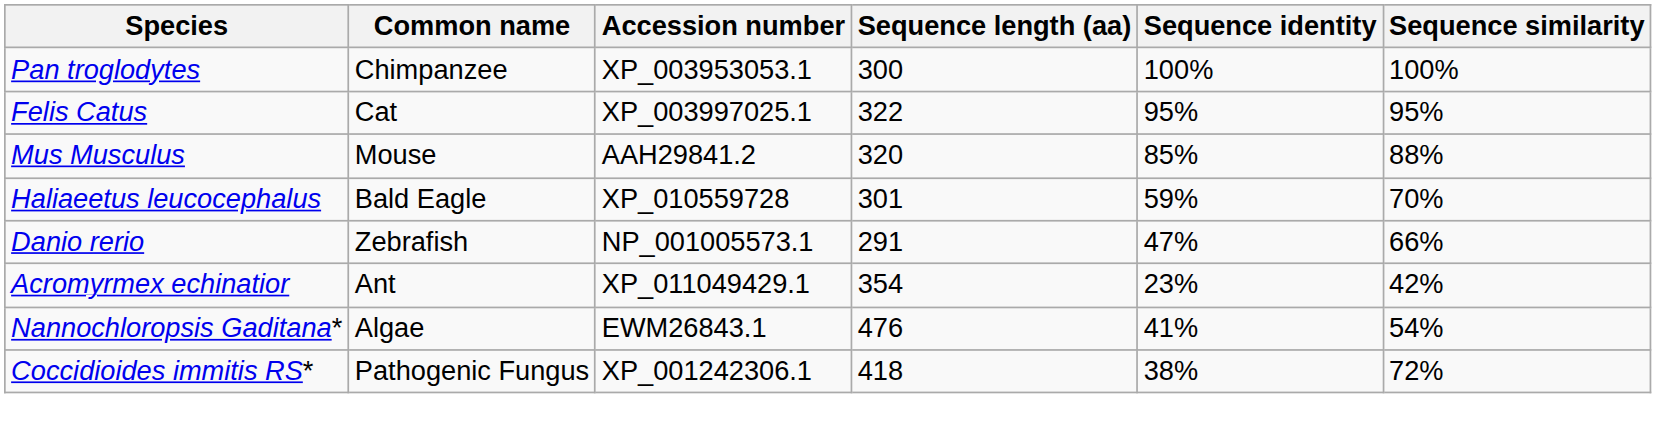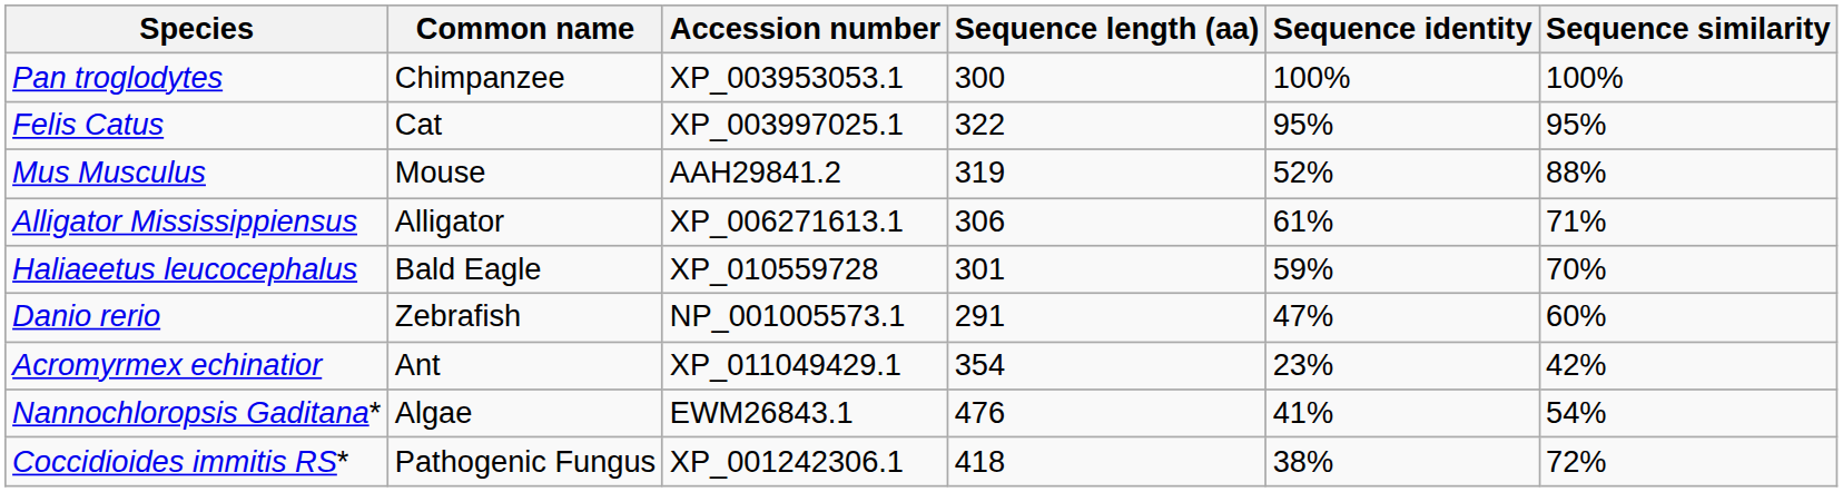Mus Musculus | Sequence length (aa): 320 -> 319
Mus Musculus | Sequence identity: 85% -> 52%
+ row: Alligator Mississippiensus | Alligator | XP_006271613.1 | 306 | 61% | 71%
Danio rerio | Sequence similarity: 66% -> 60%
